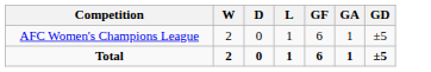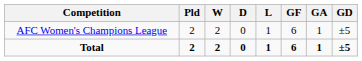+ column: Pld | 2 | 2
